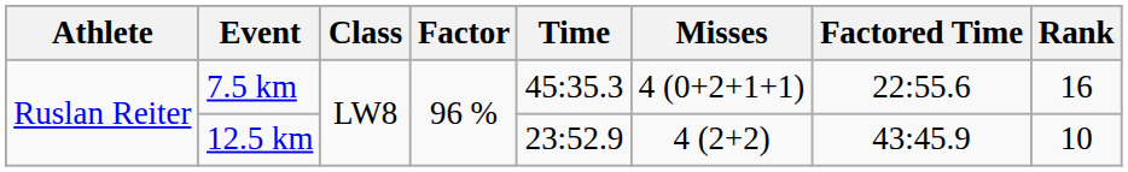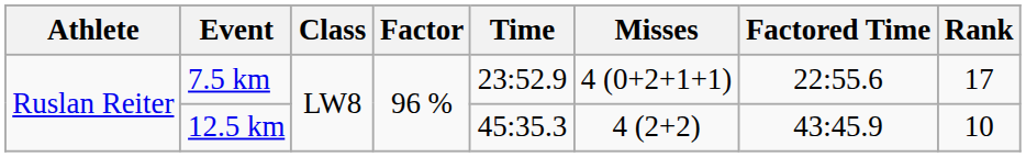7.5 km | Time: 45:35.3 -> 23:52.9
7.5 km | Rank: 16 -> 17
12.5 km | Time: 23:52.9 -> 45:35.3
